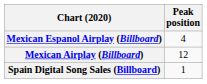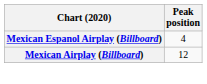- row: Spain Digital Song Sales (Billboard) | 1
